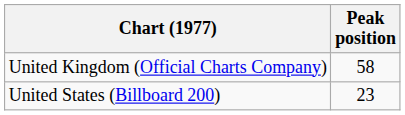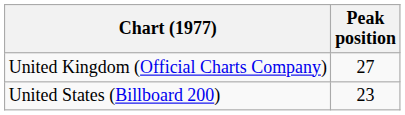United Kingdom (Official Charts Company) | Peak position: 58 -> 27
